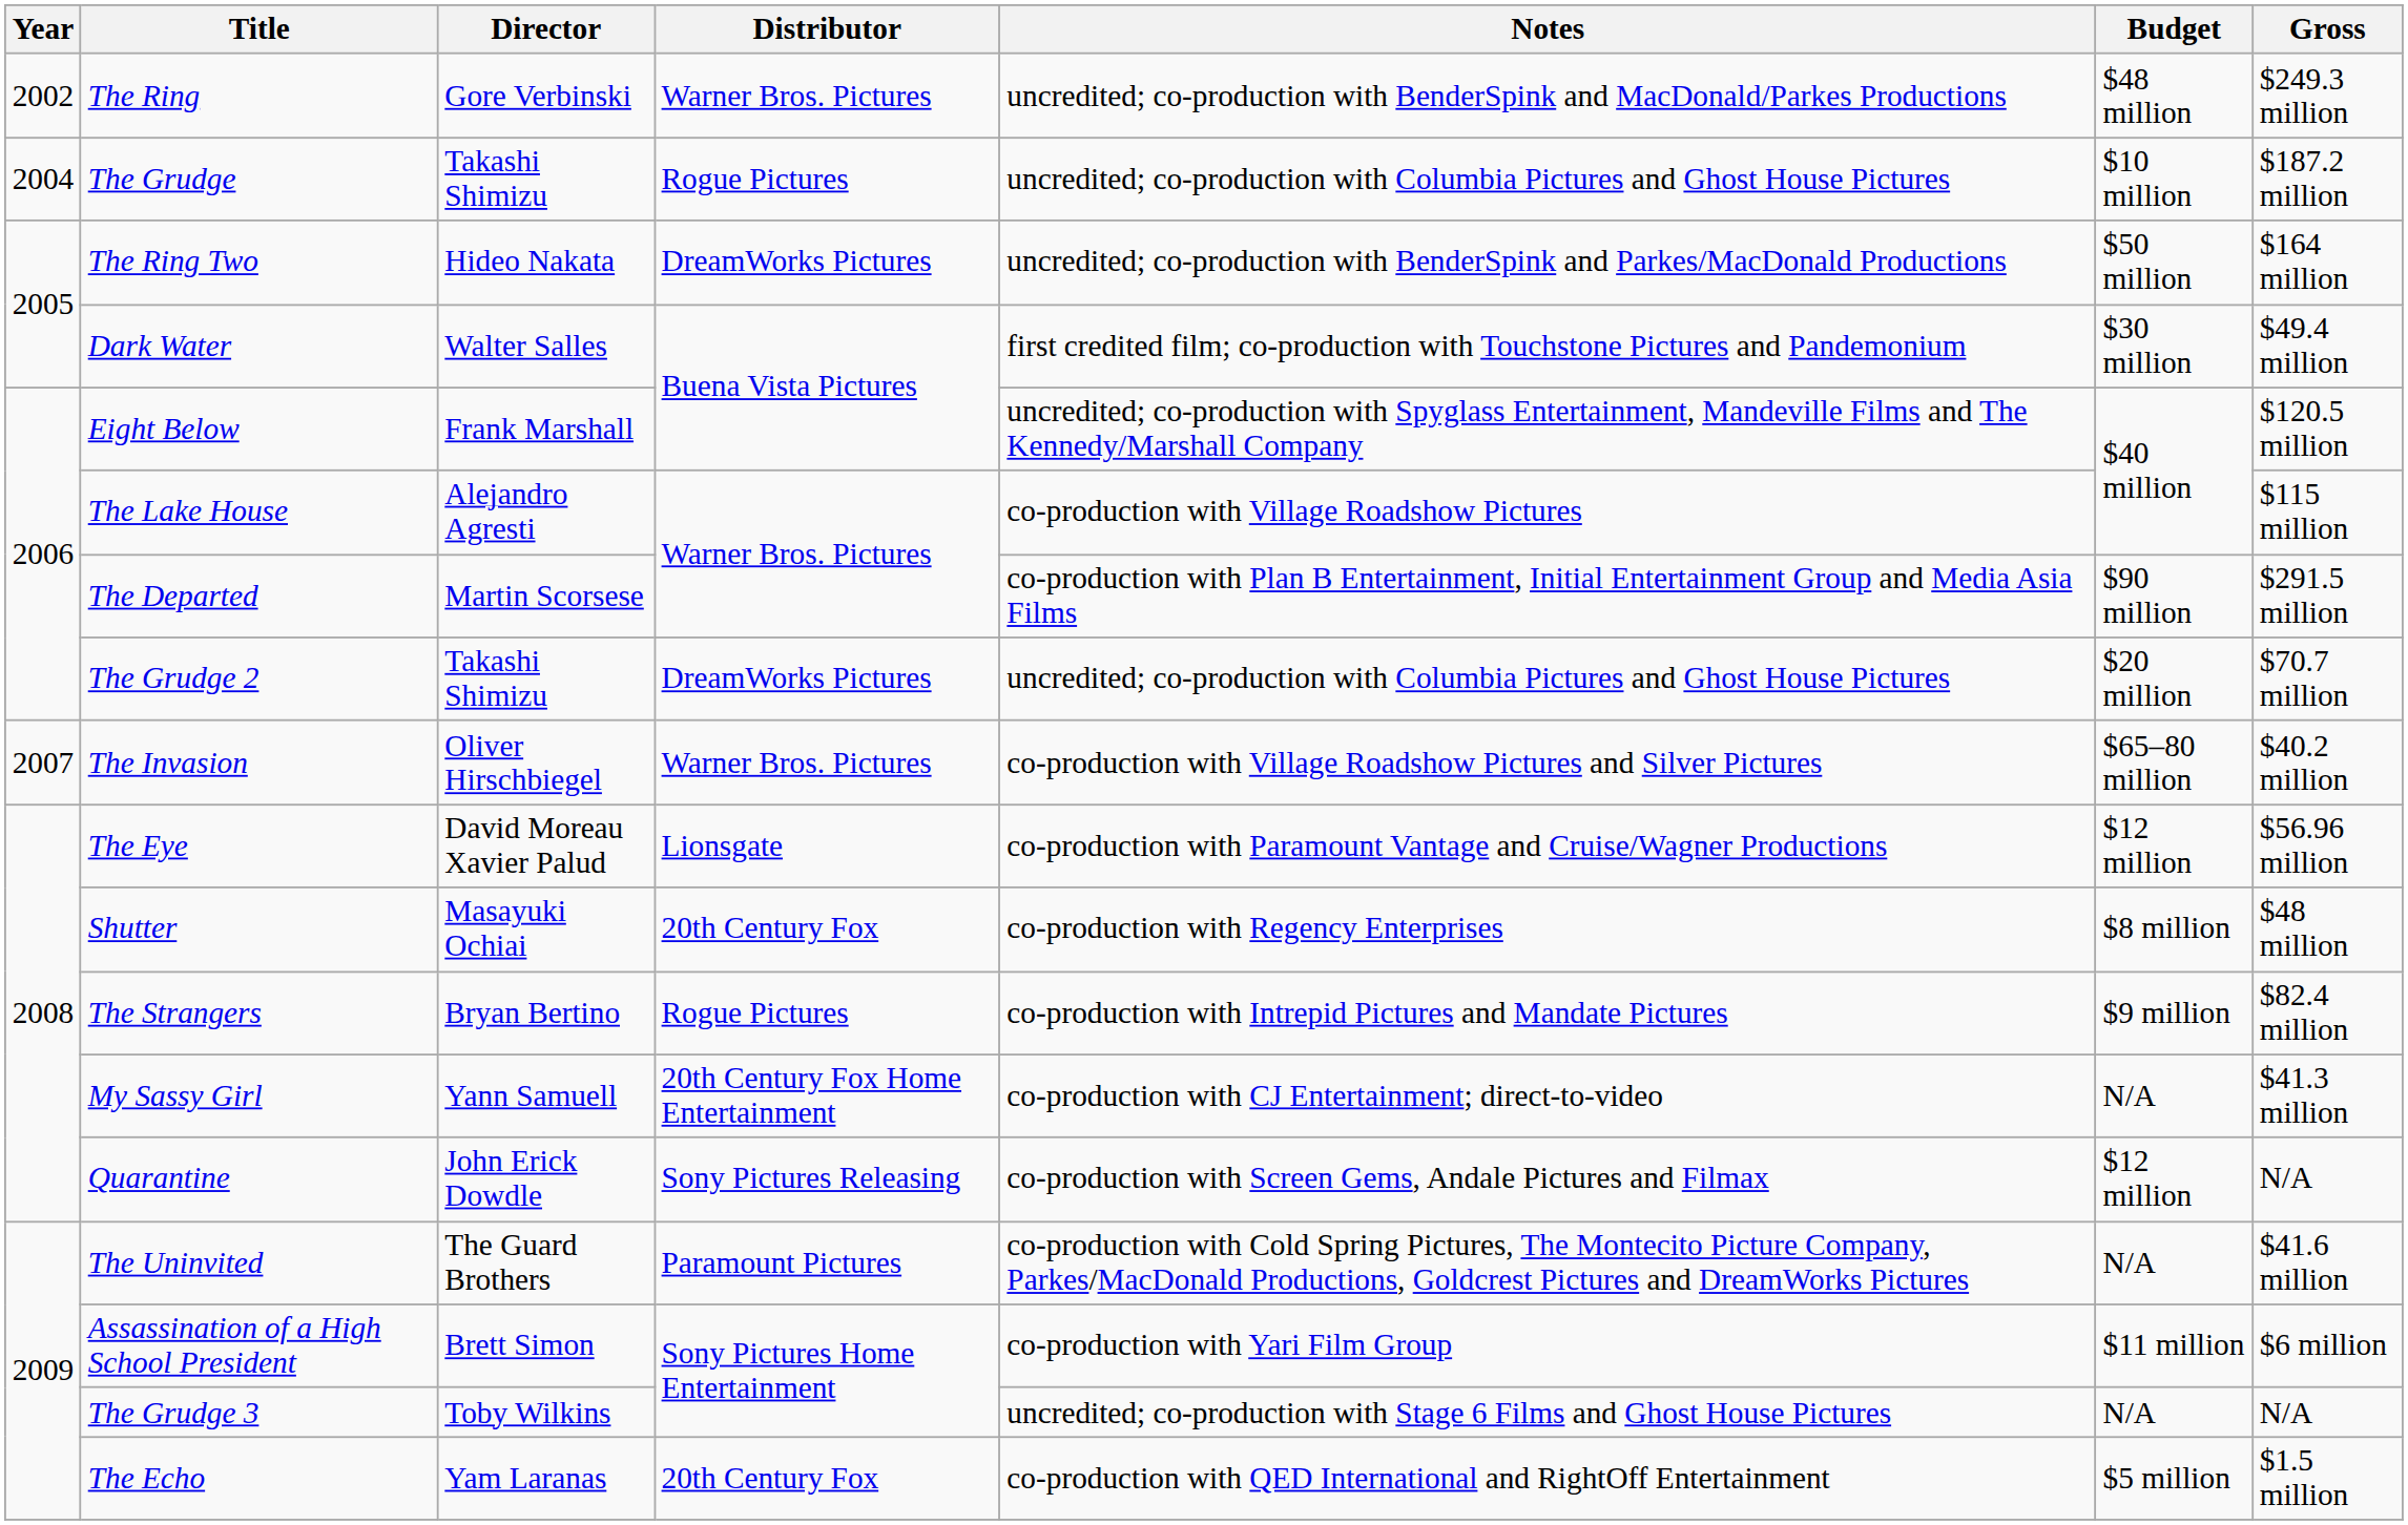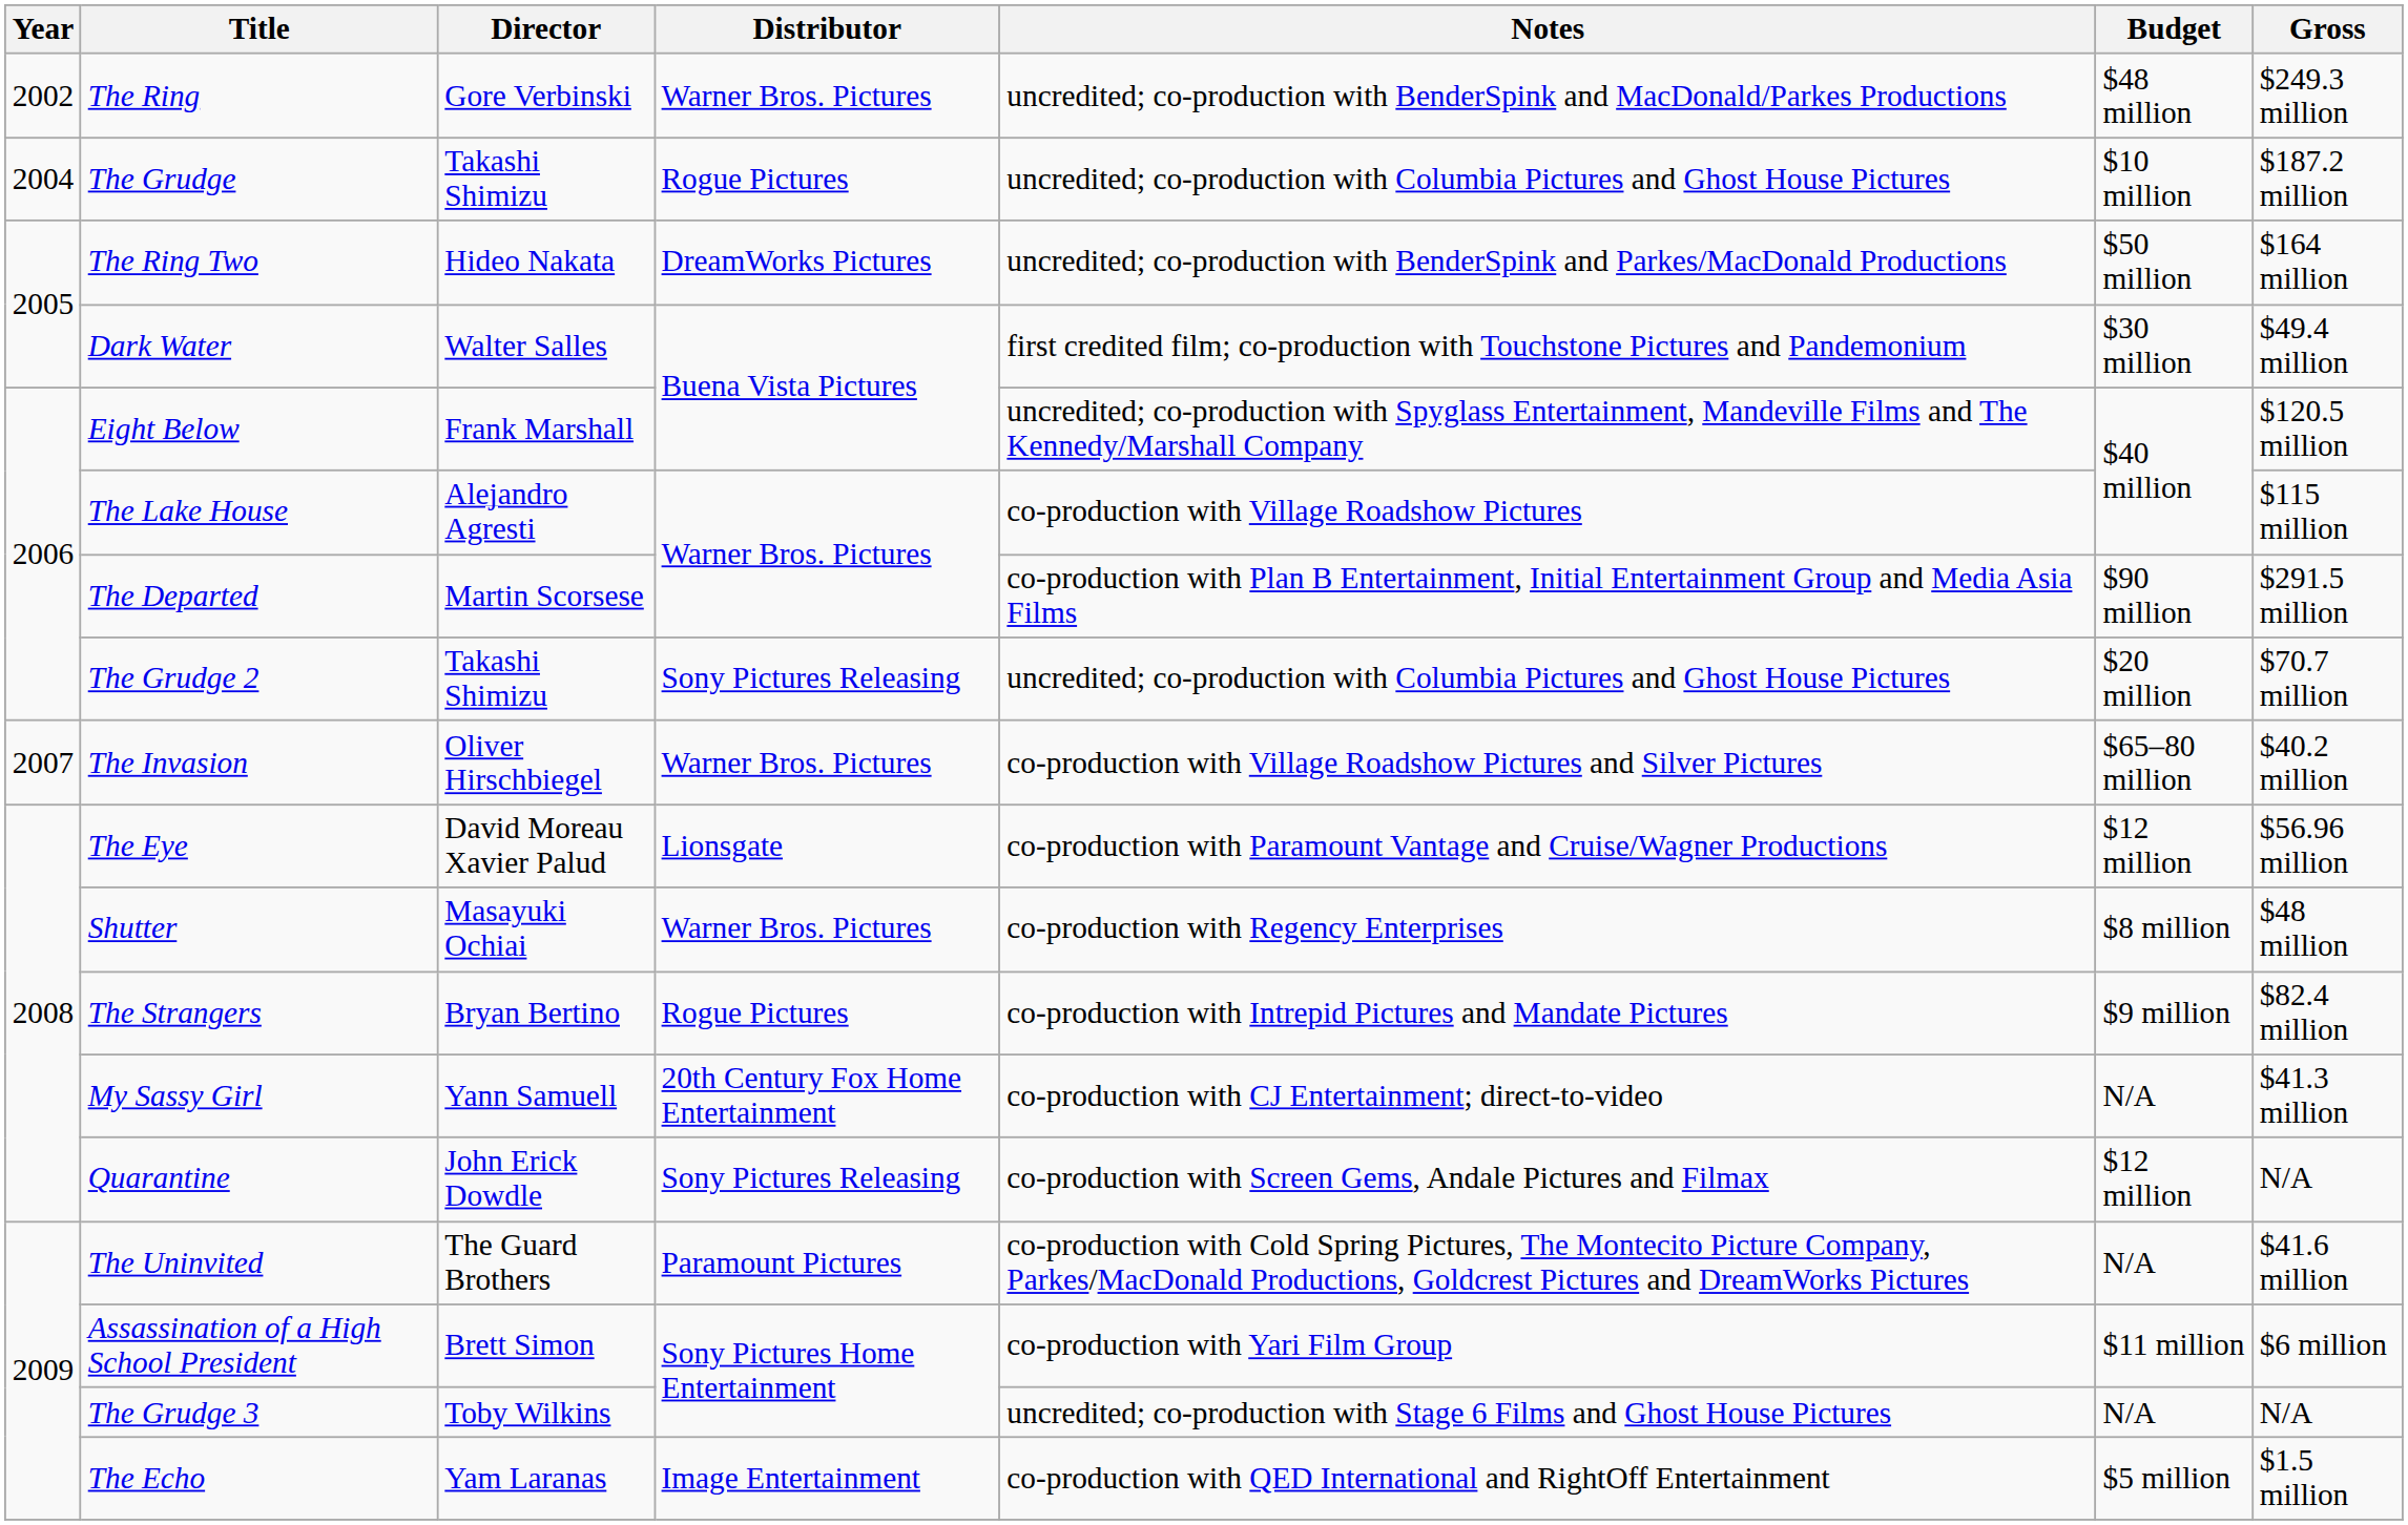The Grudge 2 | Distributor: DreamWorks Pictures -> Sony Pictures Releasing
Shutter | Distributor: 20th Century Fox -> Warner Bros. Pictures
The Echo | Distributor: 20th Century Fox -> Image Entertainment
